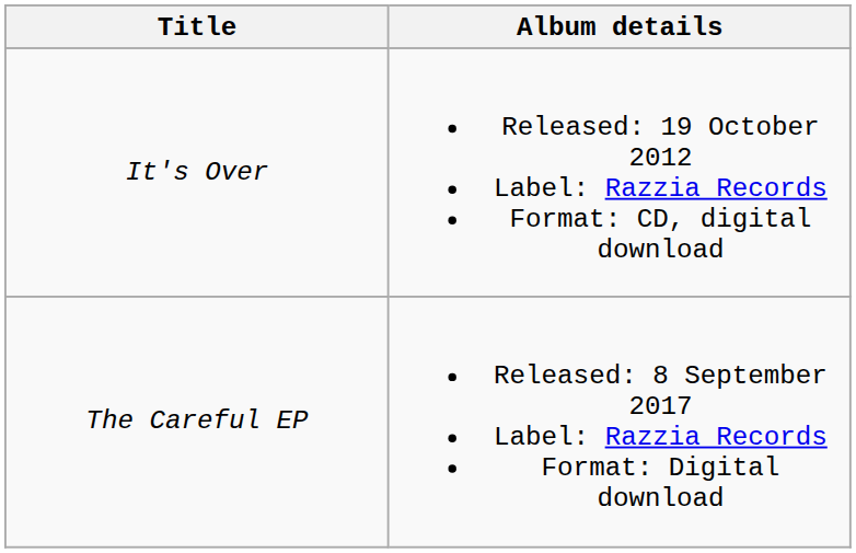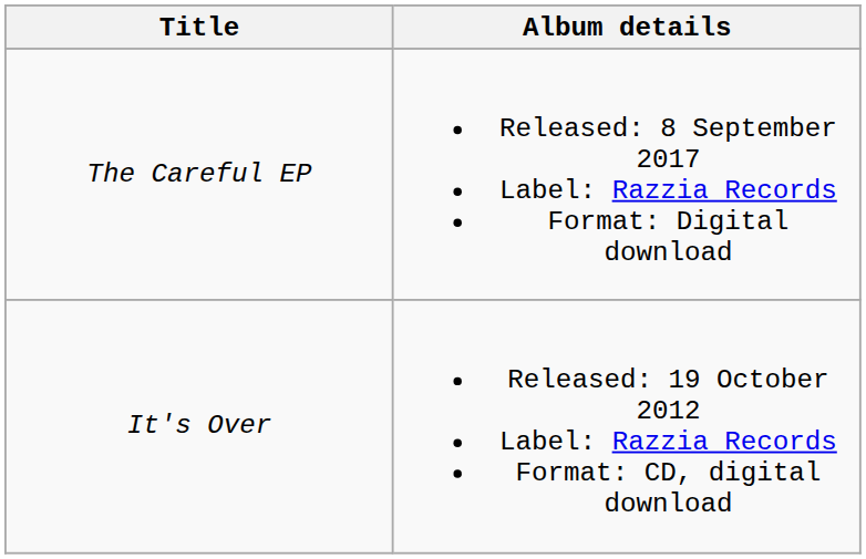rows swapped: It's Over <-> The Careful EP
